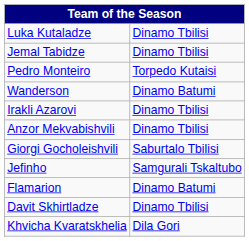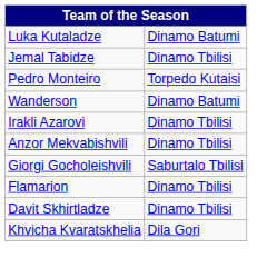Luka Kutaladze | column 2: Dinamo Tbilisi -> Dinamo Batumi
- row: Jefinho | Samgurali Tskaltubo
Flamarion | column 2: Dinamo Batumi -> Dinamo Tbilisi
